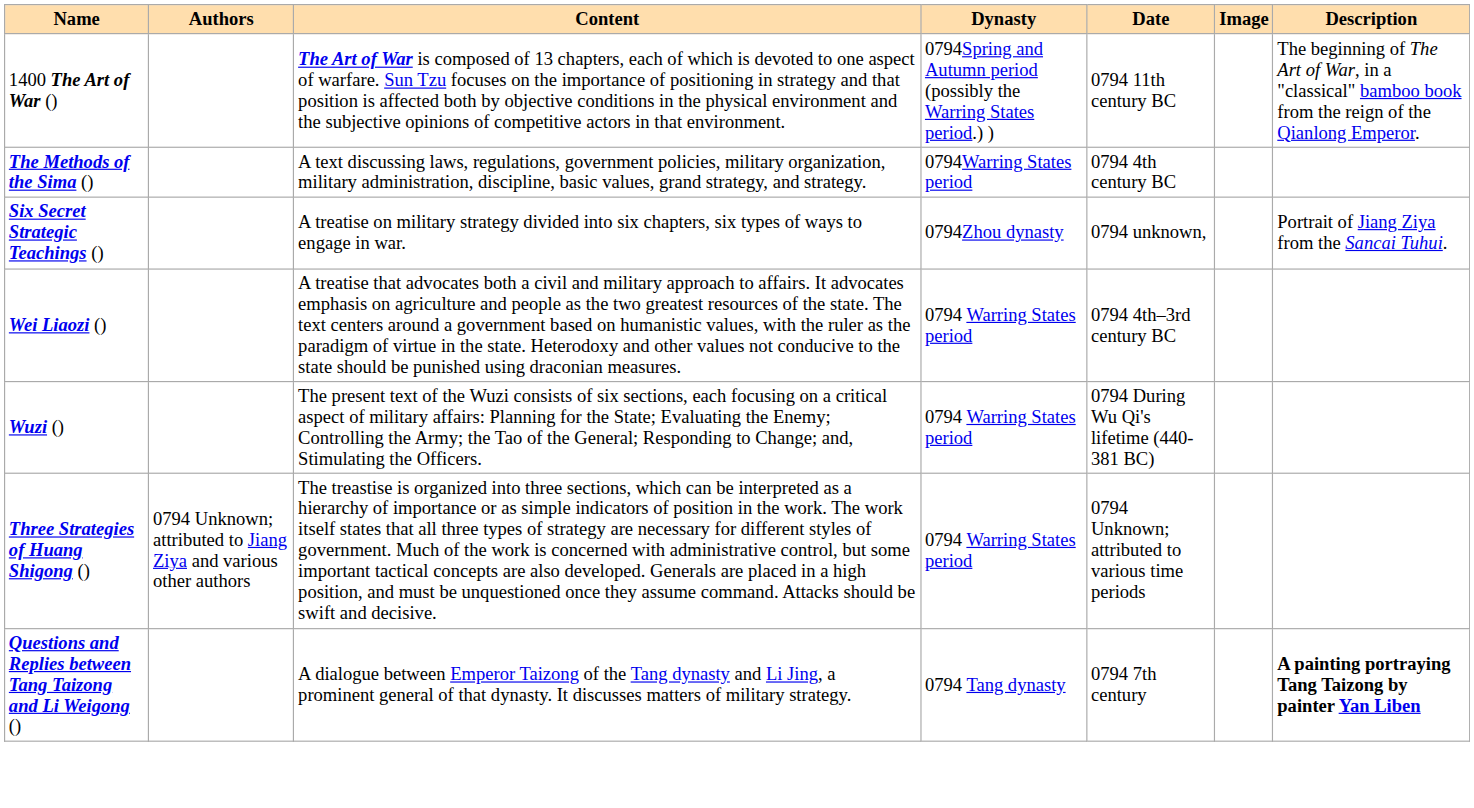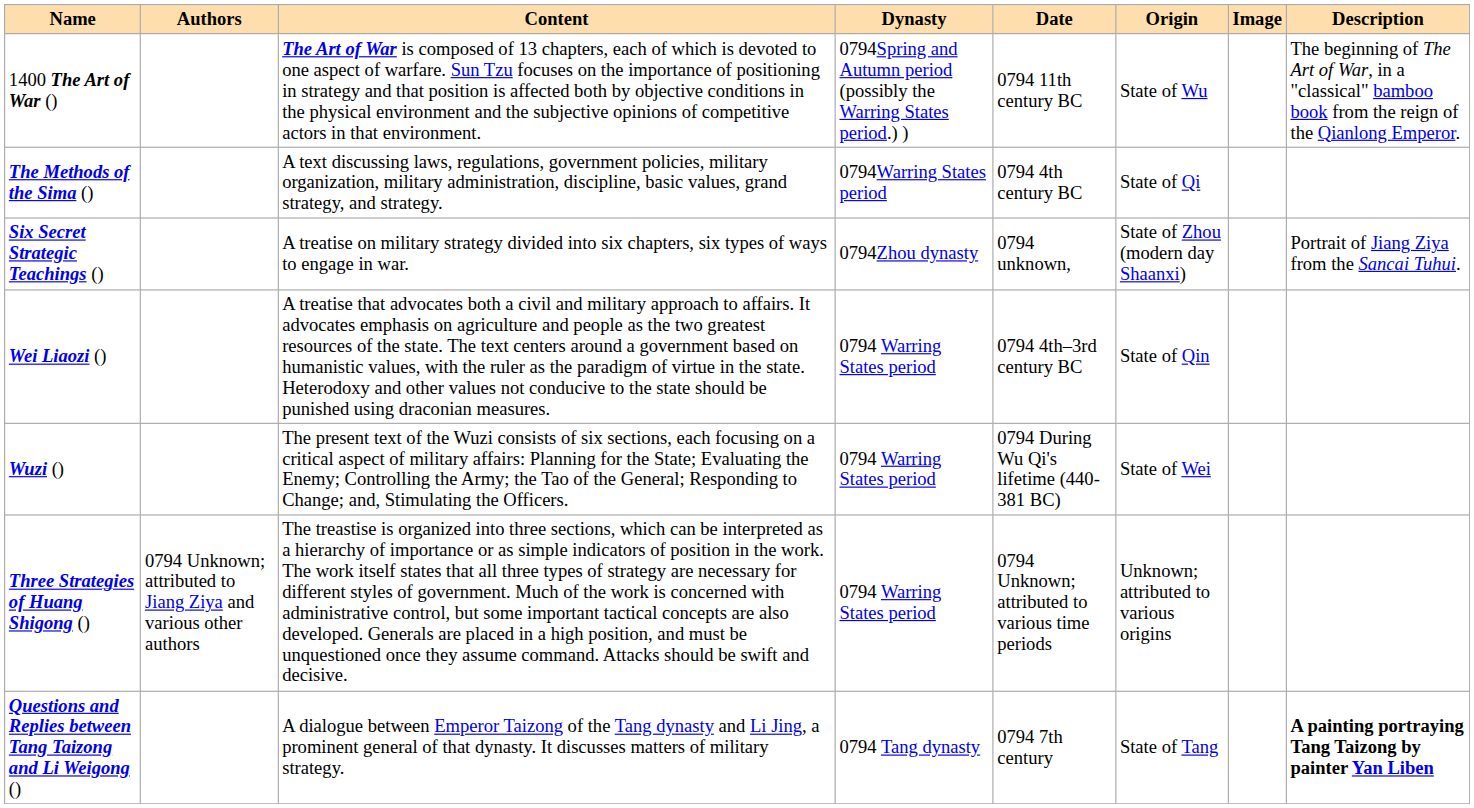+ column: Origin | State of Wu | State of Qi | State of Zhou (modern day Shaanxi) | State of Qin | State of Wei | Unknown; attributed to various origins | State of Tang
